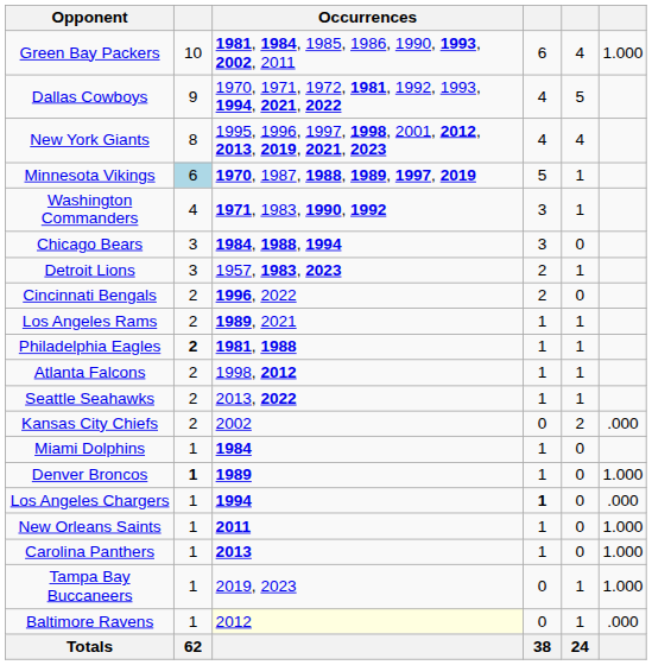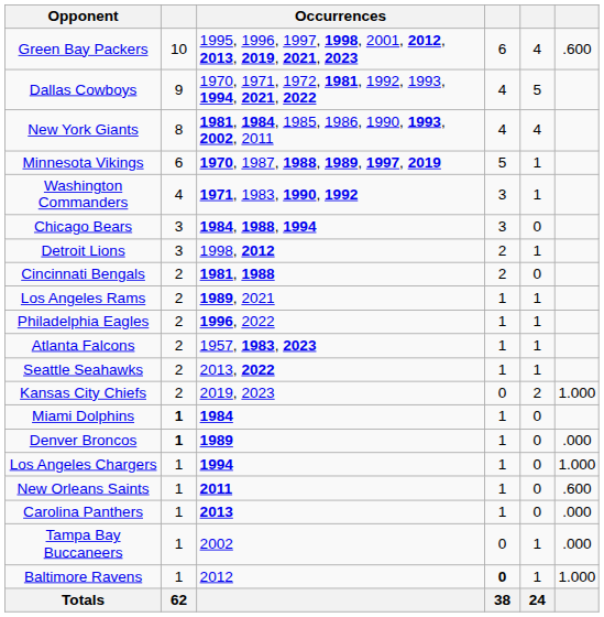Green Bay Packers | Occurrences: 1981, 1984, 1985, 1986, 1990, 1993, 2002, 2011 -> 1995, 1996, 1997, 1998, 2001, 2012, 2013, 2019, 2021, 2023
Green Bay Packers | column 6: 1.000 -> .600
New York Giants | Occurrences: 1995, 1996, 1997, 1998, 2001, 2012, 2013, 2019, 2021, 2023 -> 1981, 1984, 1985, 1986, 1990, 1993, 2002, 2011
Minnesota Vikings | column 2: lightblue background -> no background
Detroit Lions | Occurrences: 1957, 1983, 2023 -> 1998, 2012
Cincinnati Bengals | Occurrences: 1996, 2022 -> 1981, 1988
Philadelphia Eagles | column 2: bold -> normal
Philadelphia Eagles | Occurrences: 1981, 1988 -> 1996, 2022
Atlanta Falcons | Occurrences: 1998, 2012 -> 1957, 1983, 2023
Kansas City Chiefs | Occurrences: 2002 -> 2019, 2023
Kansas City Chiefs | column 6: .000 -> 1.000
Miami Dolphins | column 2: normal -> bold
Denver Broncos | column 6: 1.000 -> .000
Los Angeles Chargers | column 4: bold -> normal
Los Angeles Chargers | column 6: .000 -> 1.000
New Orleans Saints | column 6: 1.000 -> .600
Carolina Panthers | column 6: 1.000 -> .000
Tampa Bay Buccaneers | Occurrences: 2019, 2023 -> 2002
Tampa Bay Buccaneers | column 6: 1.000 -> .000
Baltimore Ravens | Occurrences: lightyellow background -> no background
Baltimore Ravens | column 4: normal -> bold
Baltimore Ravens | column 6: .000 -> 1.000
